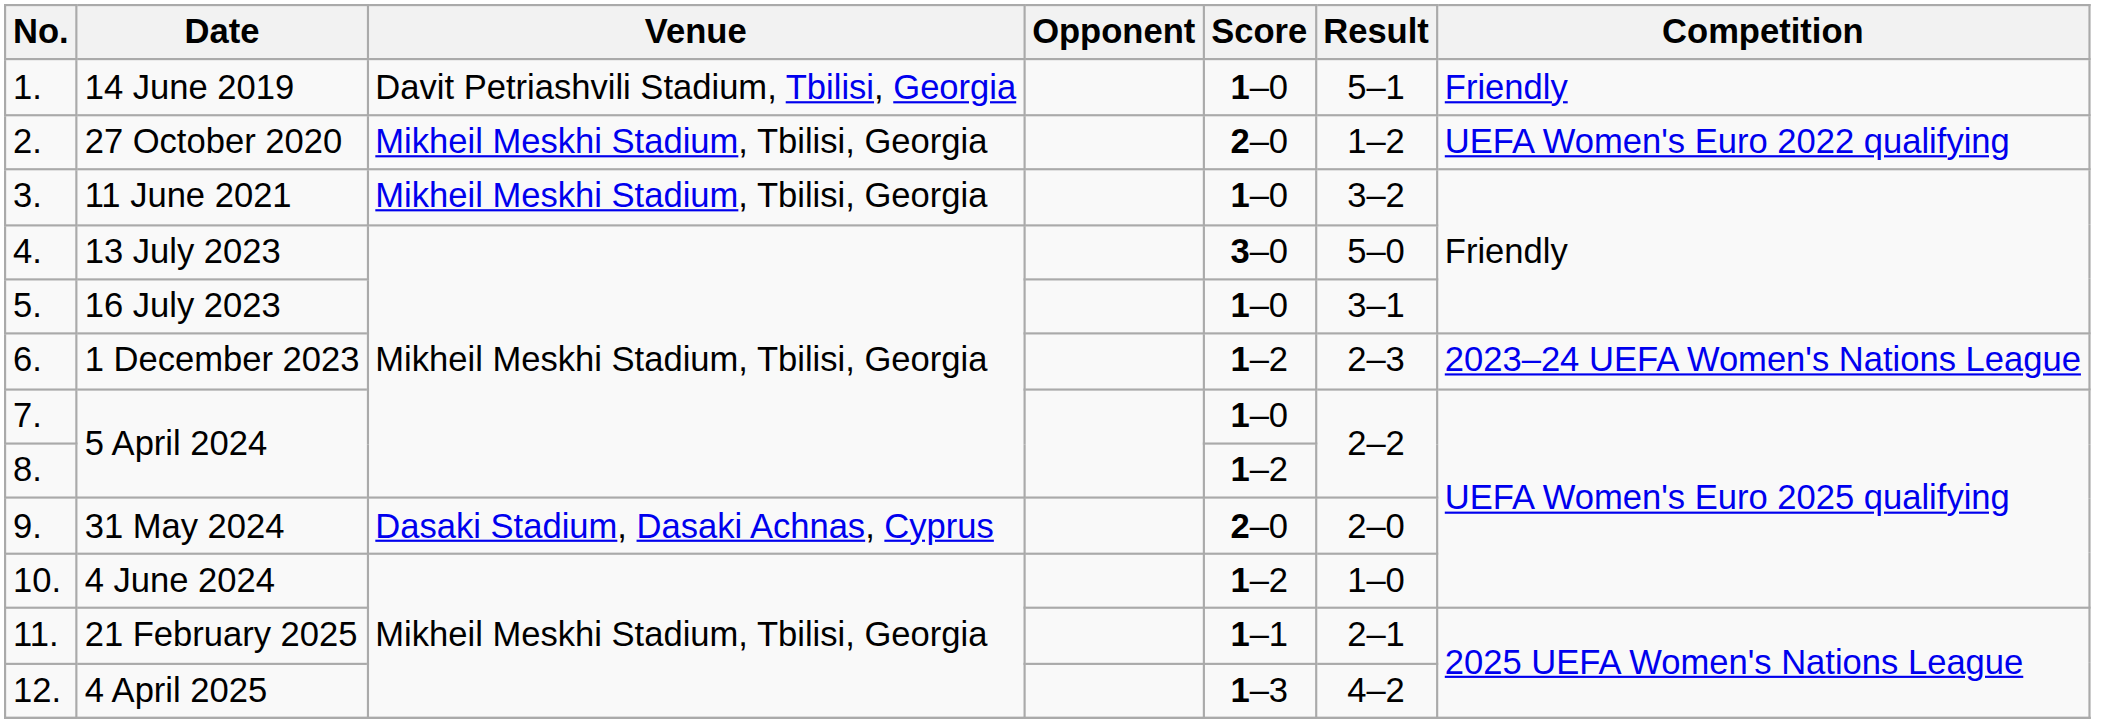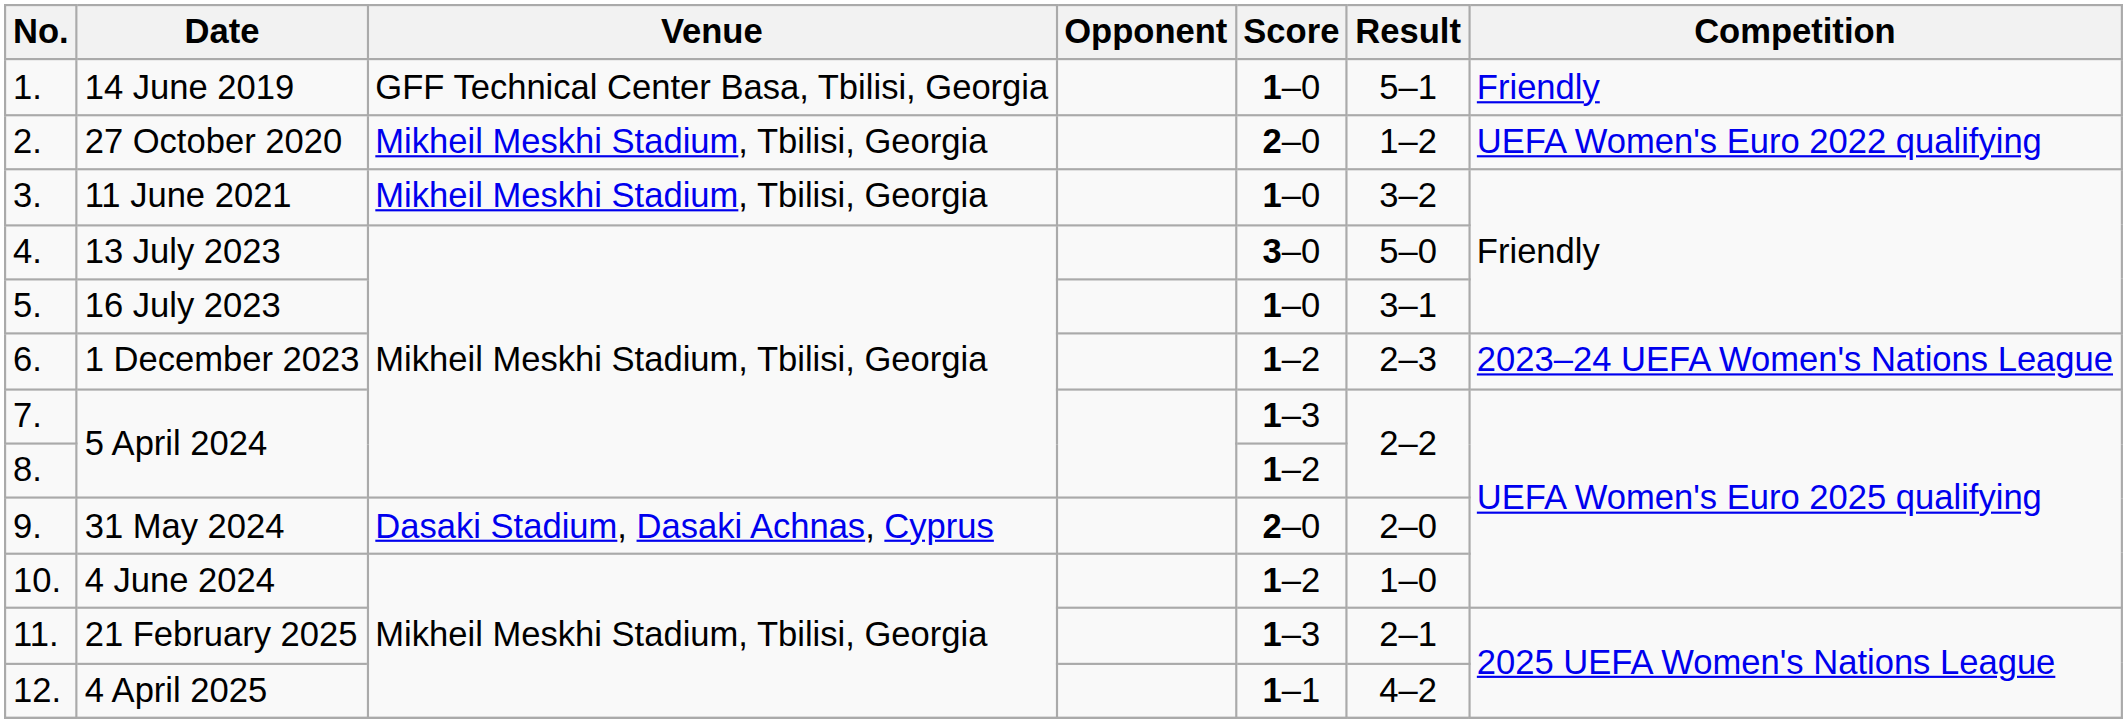14 June 2019 | Venue: Davit Petriashvili Stadium, Tbilisi, Georgia -> GFF Technical Center Basa, Tbilisi, Georgia
7. / 5 April 2024 | Score: 1–0 -> 1–3
21 February 2025 | Score: 1–1 -> 1–3
4 April 2025 | Score: 1–3 -> 1–1
